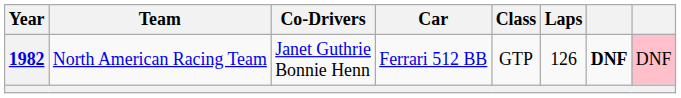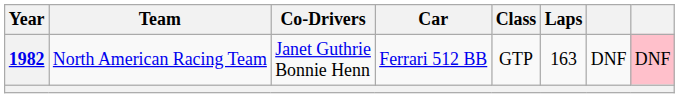1982 | Laps: 126 -> 163
1982 | column 7: bold -> normal
